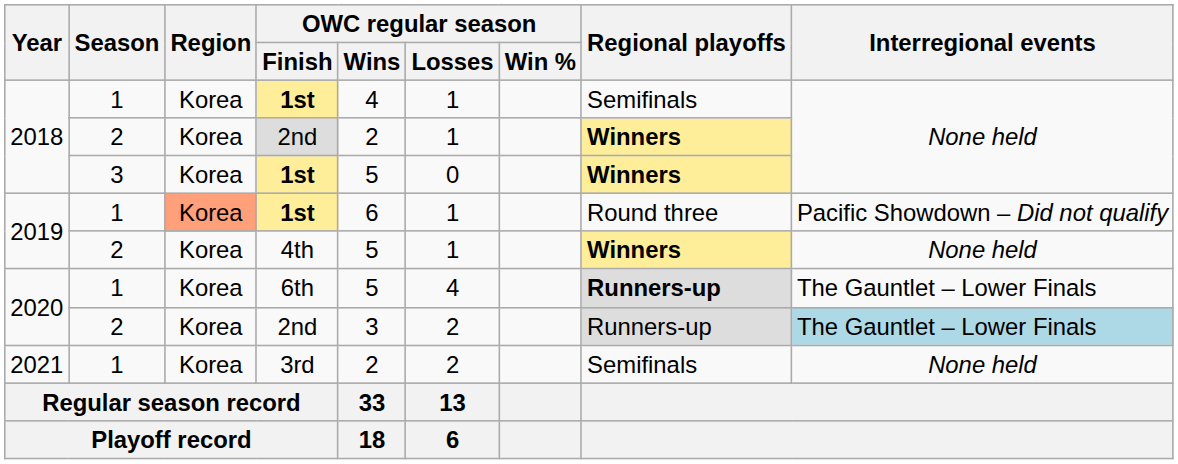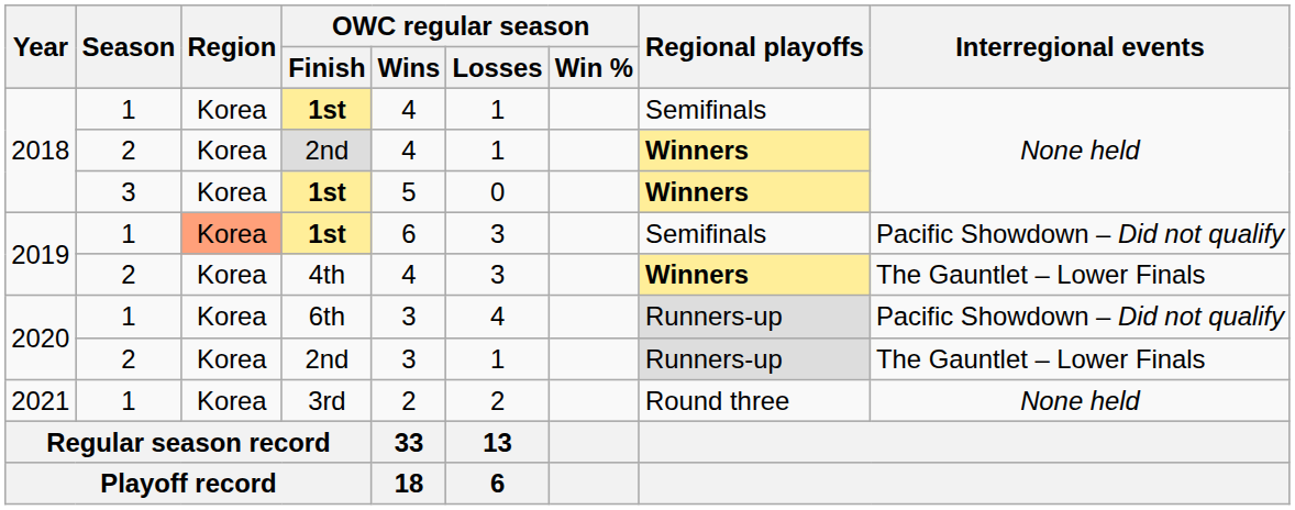2018 / 2nd | OWC regular season / Wins: 2 -> 4
2019 / 1st | OWC regular season / Losses: 1 -> 3
2019 / 1st | Regional playoffs: Round three -> Semifinals
4th | OWC regular season / Wins: 5 -> 4
4th | OWC regular season / Losses: 1 -> 3
4th | Interregional events: None held -> The Gauntlet – Lower Finals
6th | OWC regular season / Wins: 5 -> 3
6th | Regional playoffs: bold -> normal
6th | Interregional events: The Gauntlet – Lower Finals -> Pacific Showdown – Did not qualify
2020 / 2nd | OWC regular season / Losses: 2 -> 1
2020 / 2nd | Interregional events: lightblue background -> no background
3rd | Regional playoffs: Semifinals -> Round three
